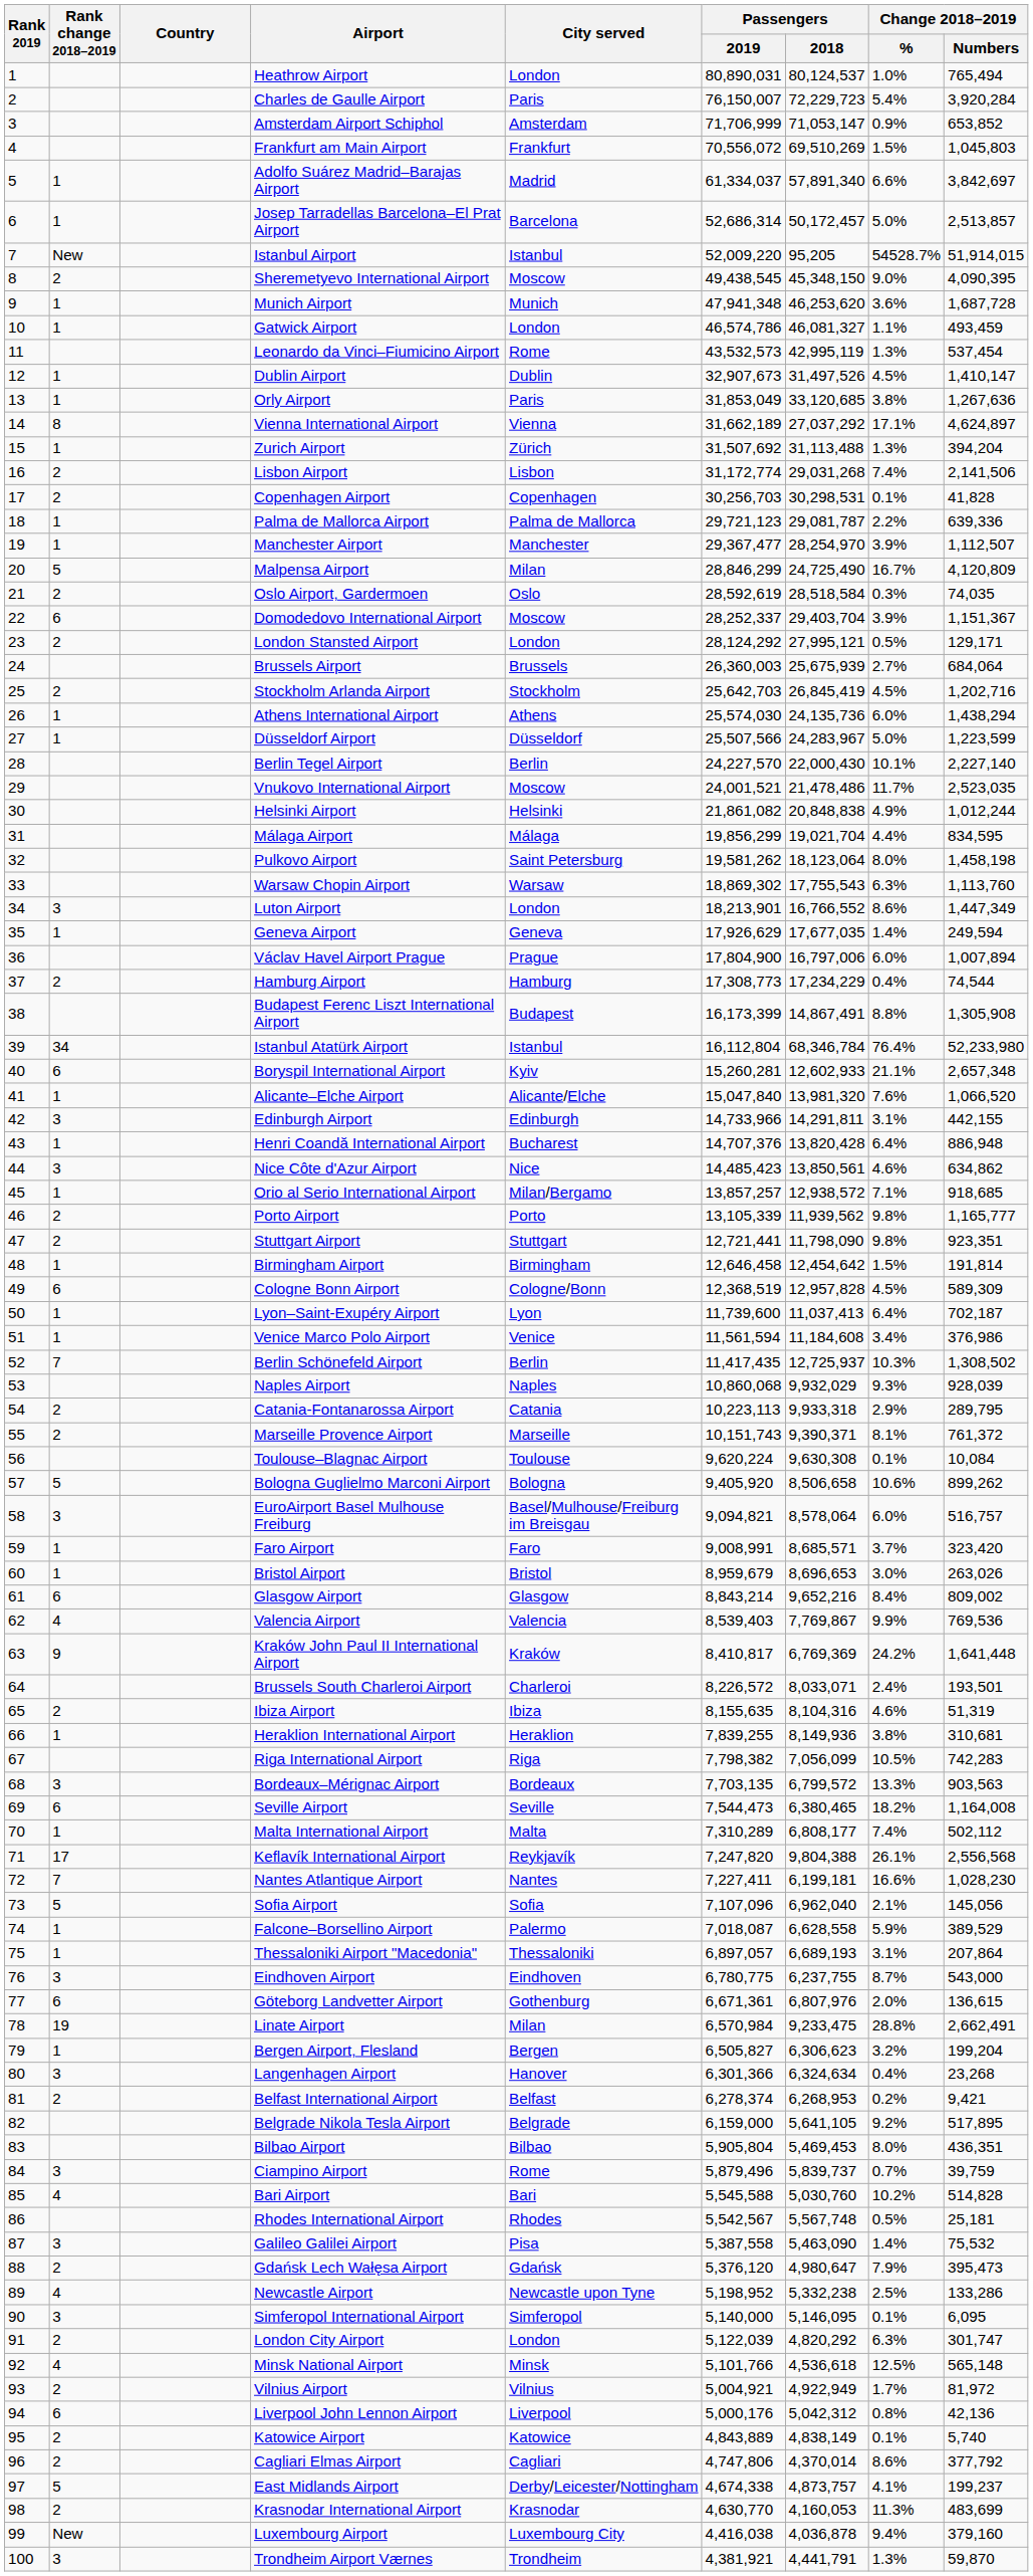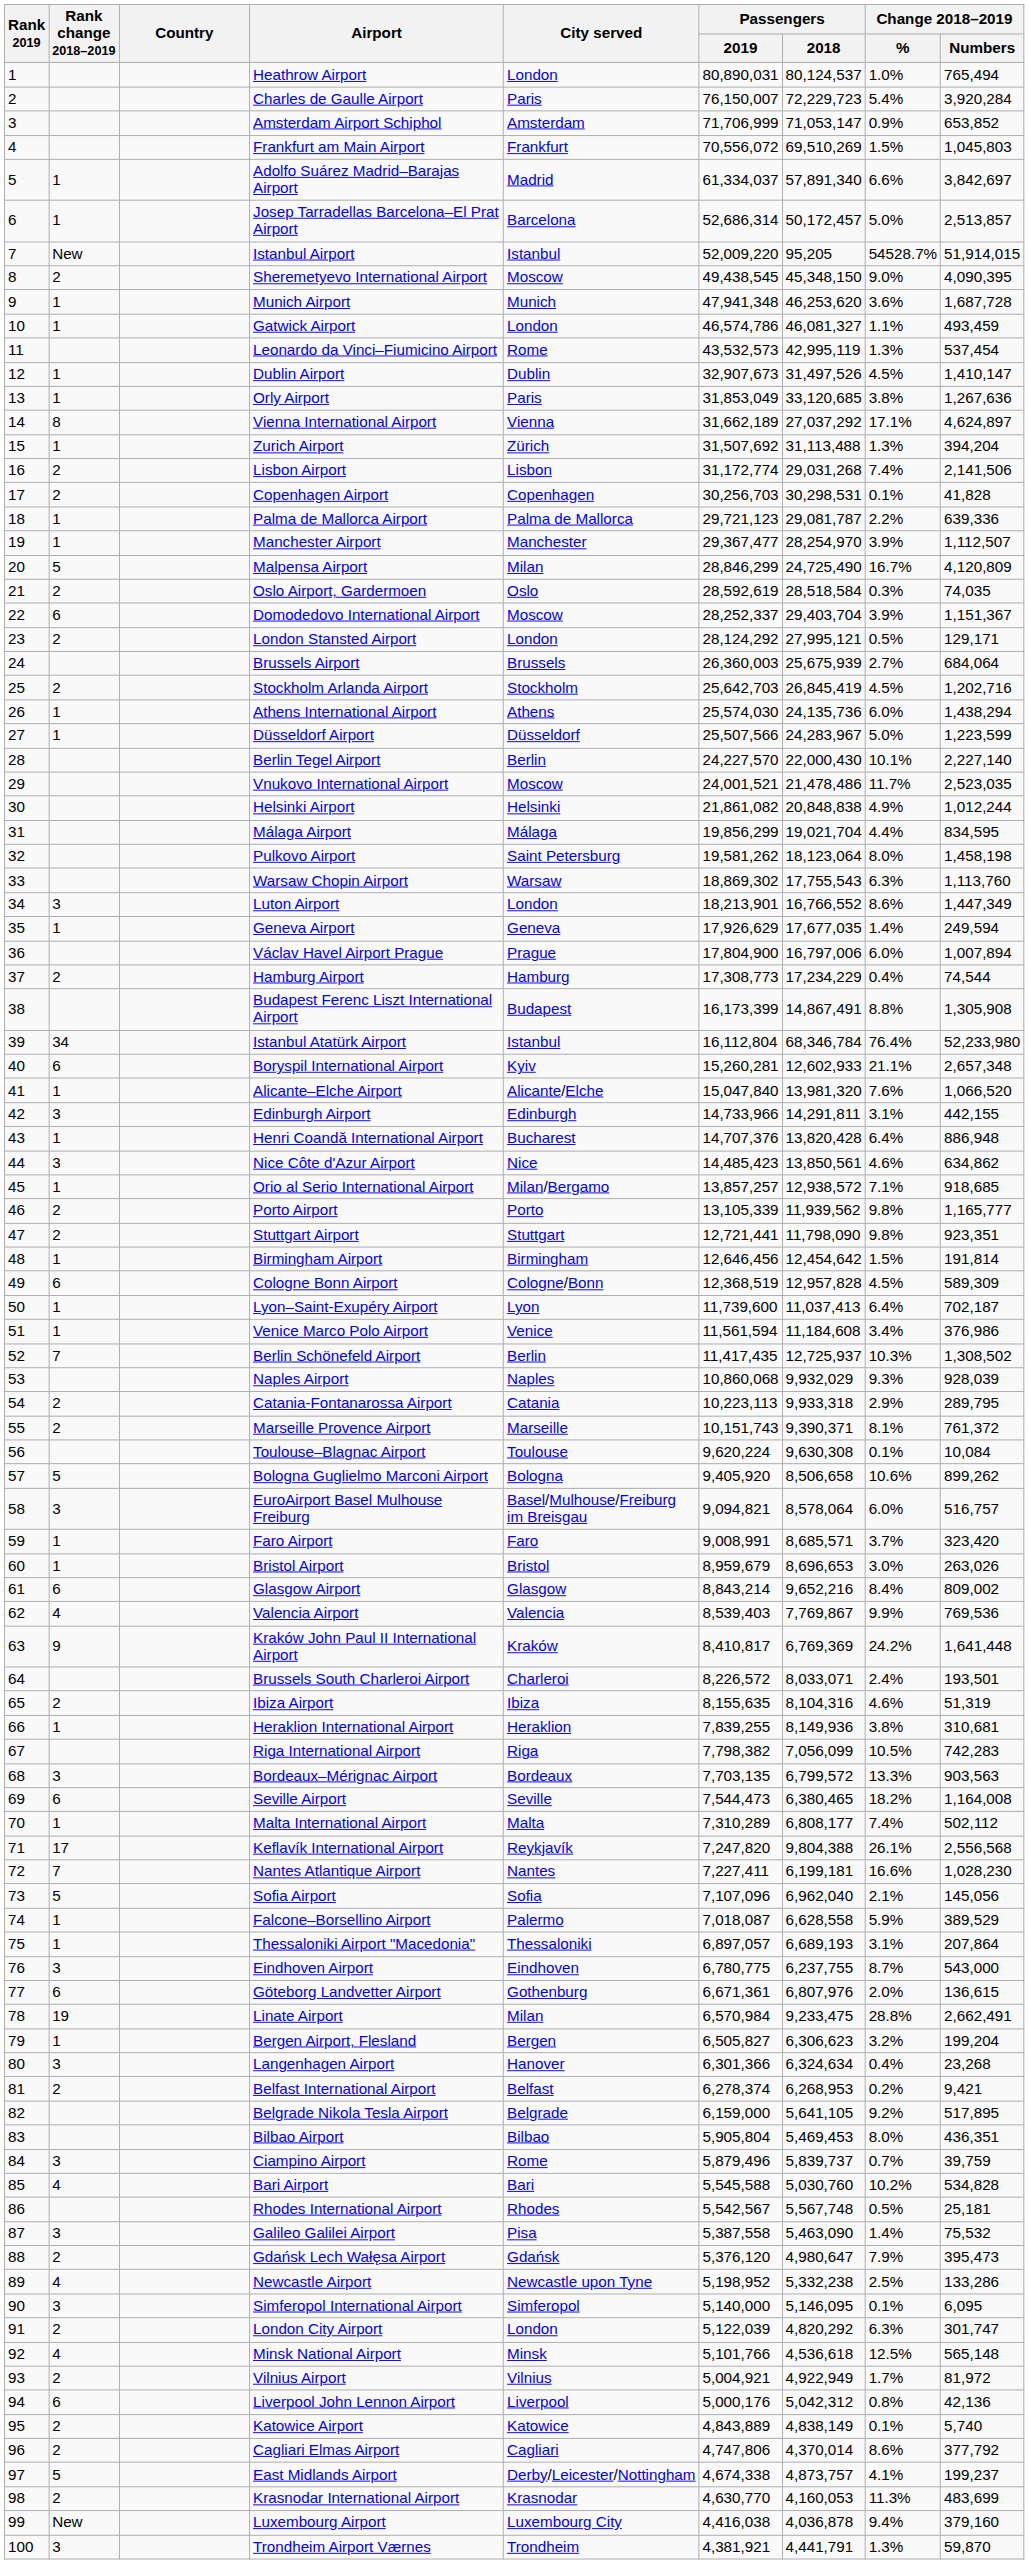Birmingham Airport | Passengers / 2019: 12,646,458 -> 12,646,456
Bari Airport | Change 2018–2019 / Numbers: 514,828 -> 534,828
